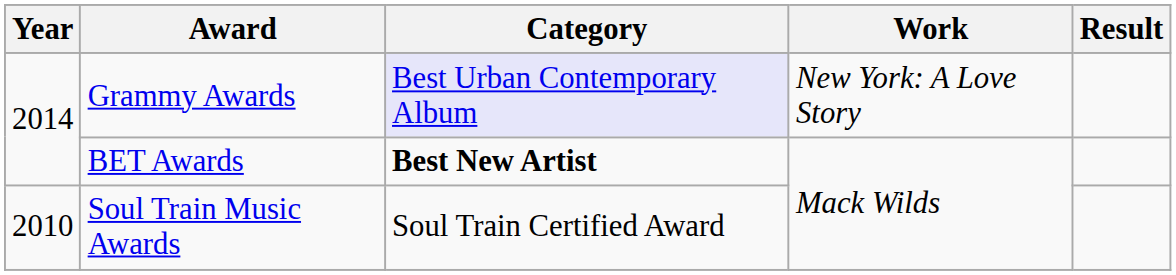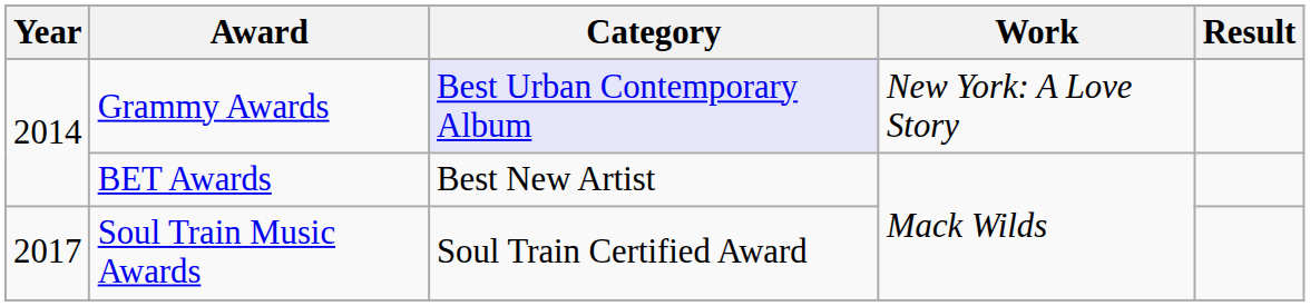BET Awards | Category: bold -> normal
Soul Train Music Awards | Year: 2010 -> 2017
